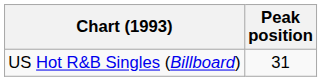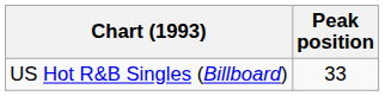US Hot R&B Singles (Billboard) | Peak position: 31 -> 33
